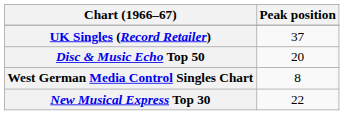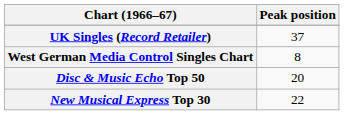rows swapped: Disc & Music Echo Top 50 <-> West German Media Control Singles Chart
